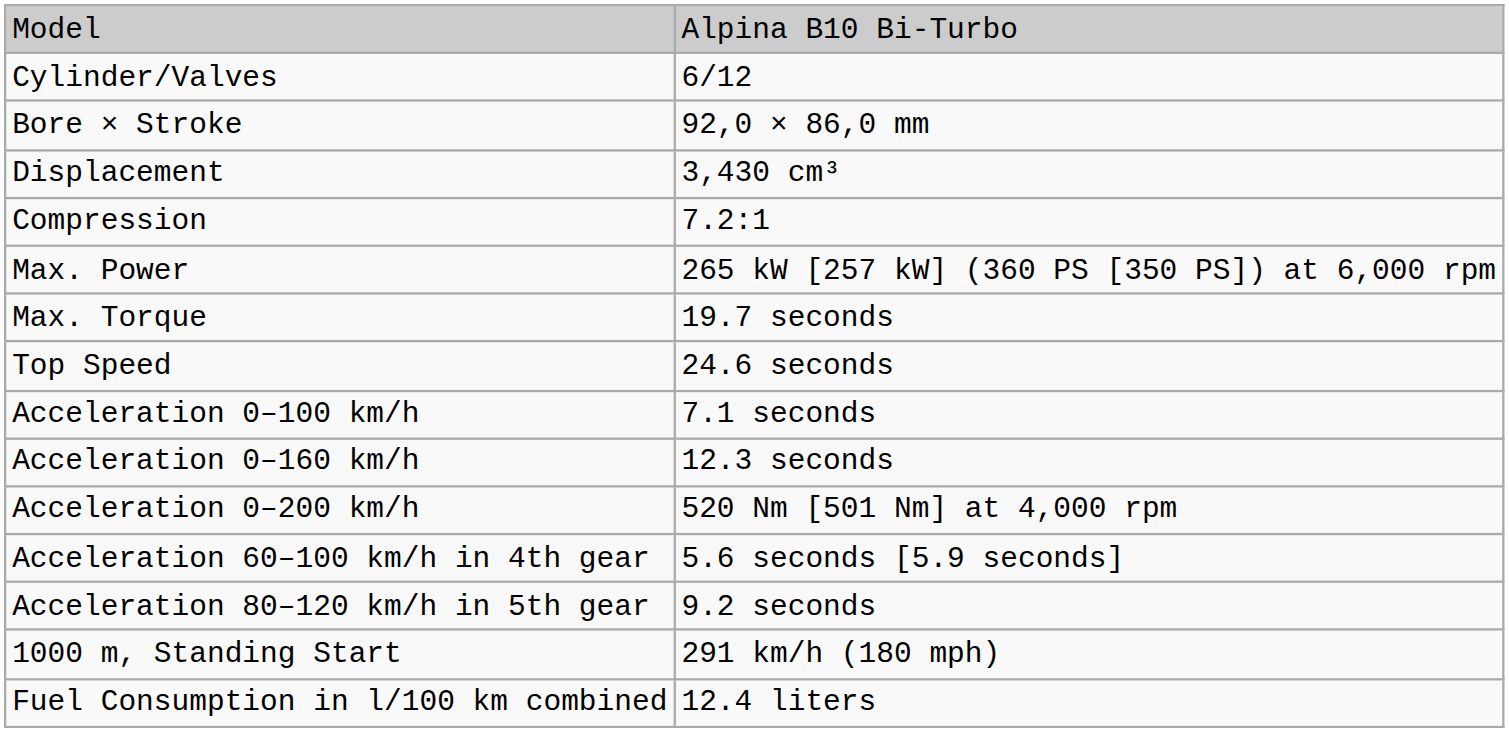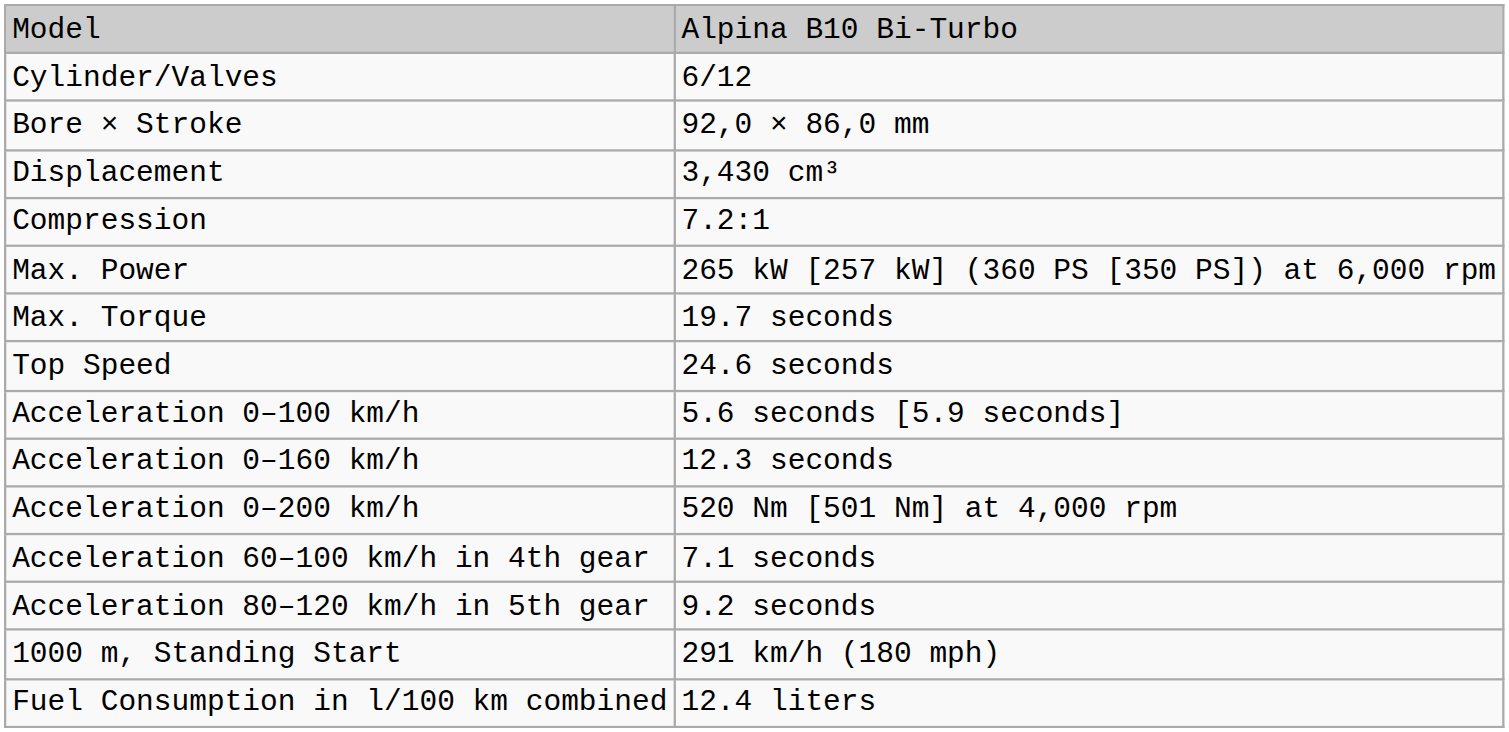Acceleration 0–100 km/h | column 2: 7.1 seconds -> 5.6 seconds [5.9 seconds]
Acceleration 60–100 km/h in 4th gear | column 2: 5.6 seconds [5.9 seconds] -> 7.1 seconds
